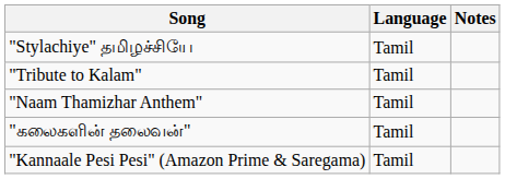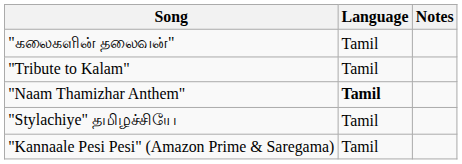rows swapped: "Stylachiye" தமிழச்சியே <-> "கலைகளின் தலைவன்"
"Naam Thamizhar Anthem" | Language: normal -> bold
